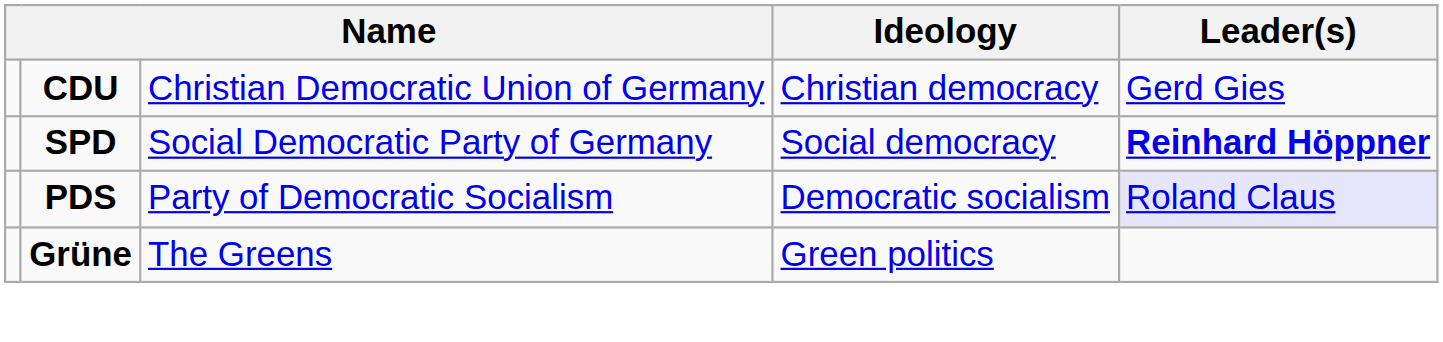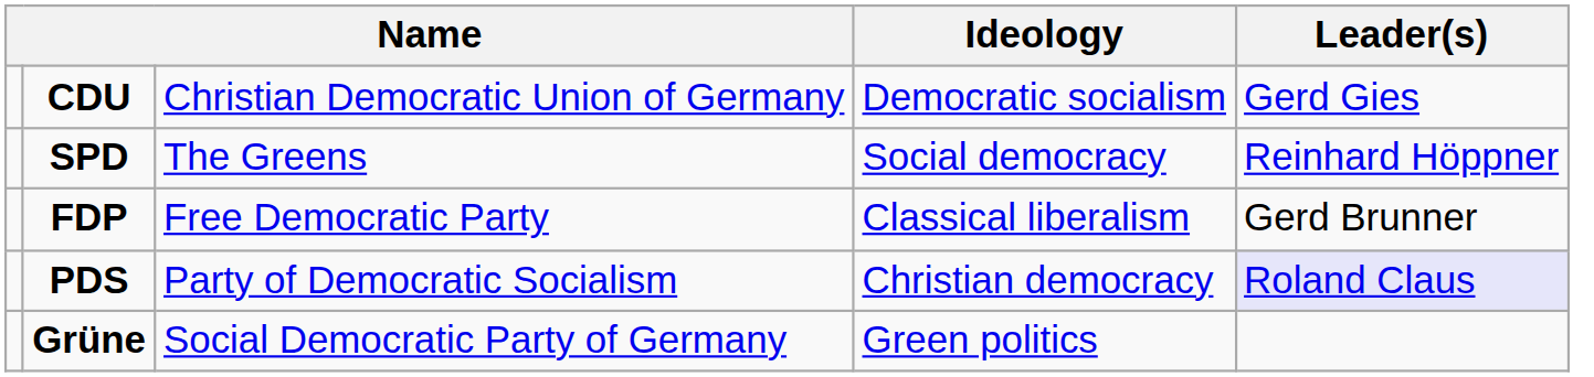CDU | Ideology: Christian democracy -> Democratic socialism
SPD | column 3: Social Democratic Party of Germany -> The Greens
SPD | Leader(s): bold -> normal
+ row: FDP | Free Democratic Party | Classical liberalism | Gerd Brunner
PDS | Ideology: Democratic socialism -> Christian democracy
Grüne | column 3: The Greens -> Social Democratic Party of Germany
